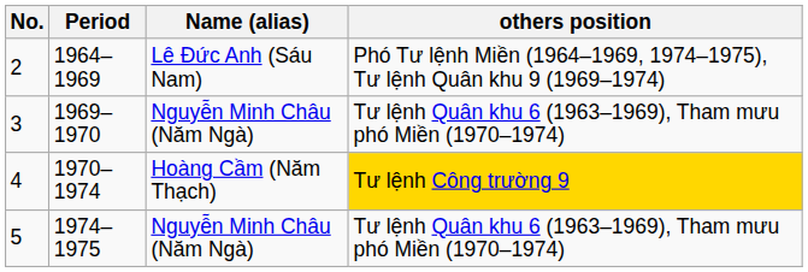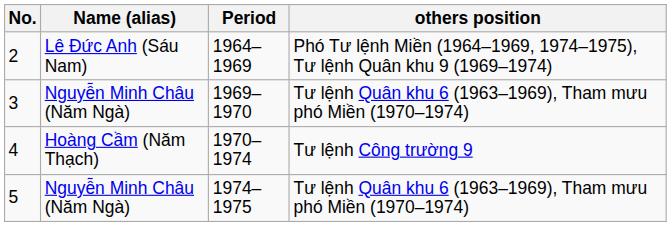columns swapped: Name (alias) <-> Period
4 | others position: gold background -> no background
